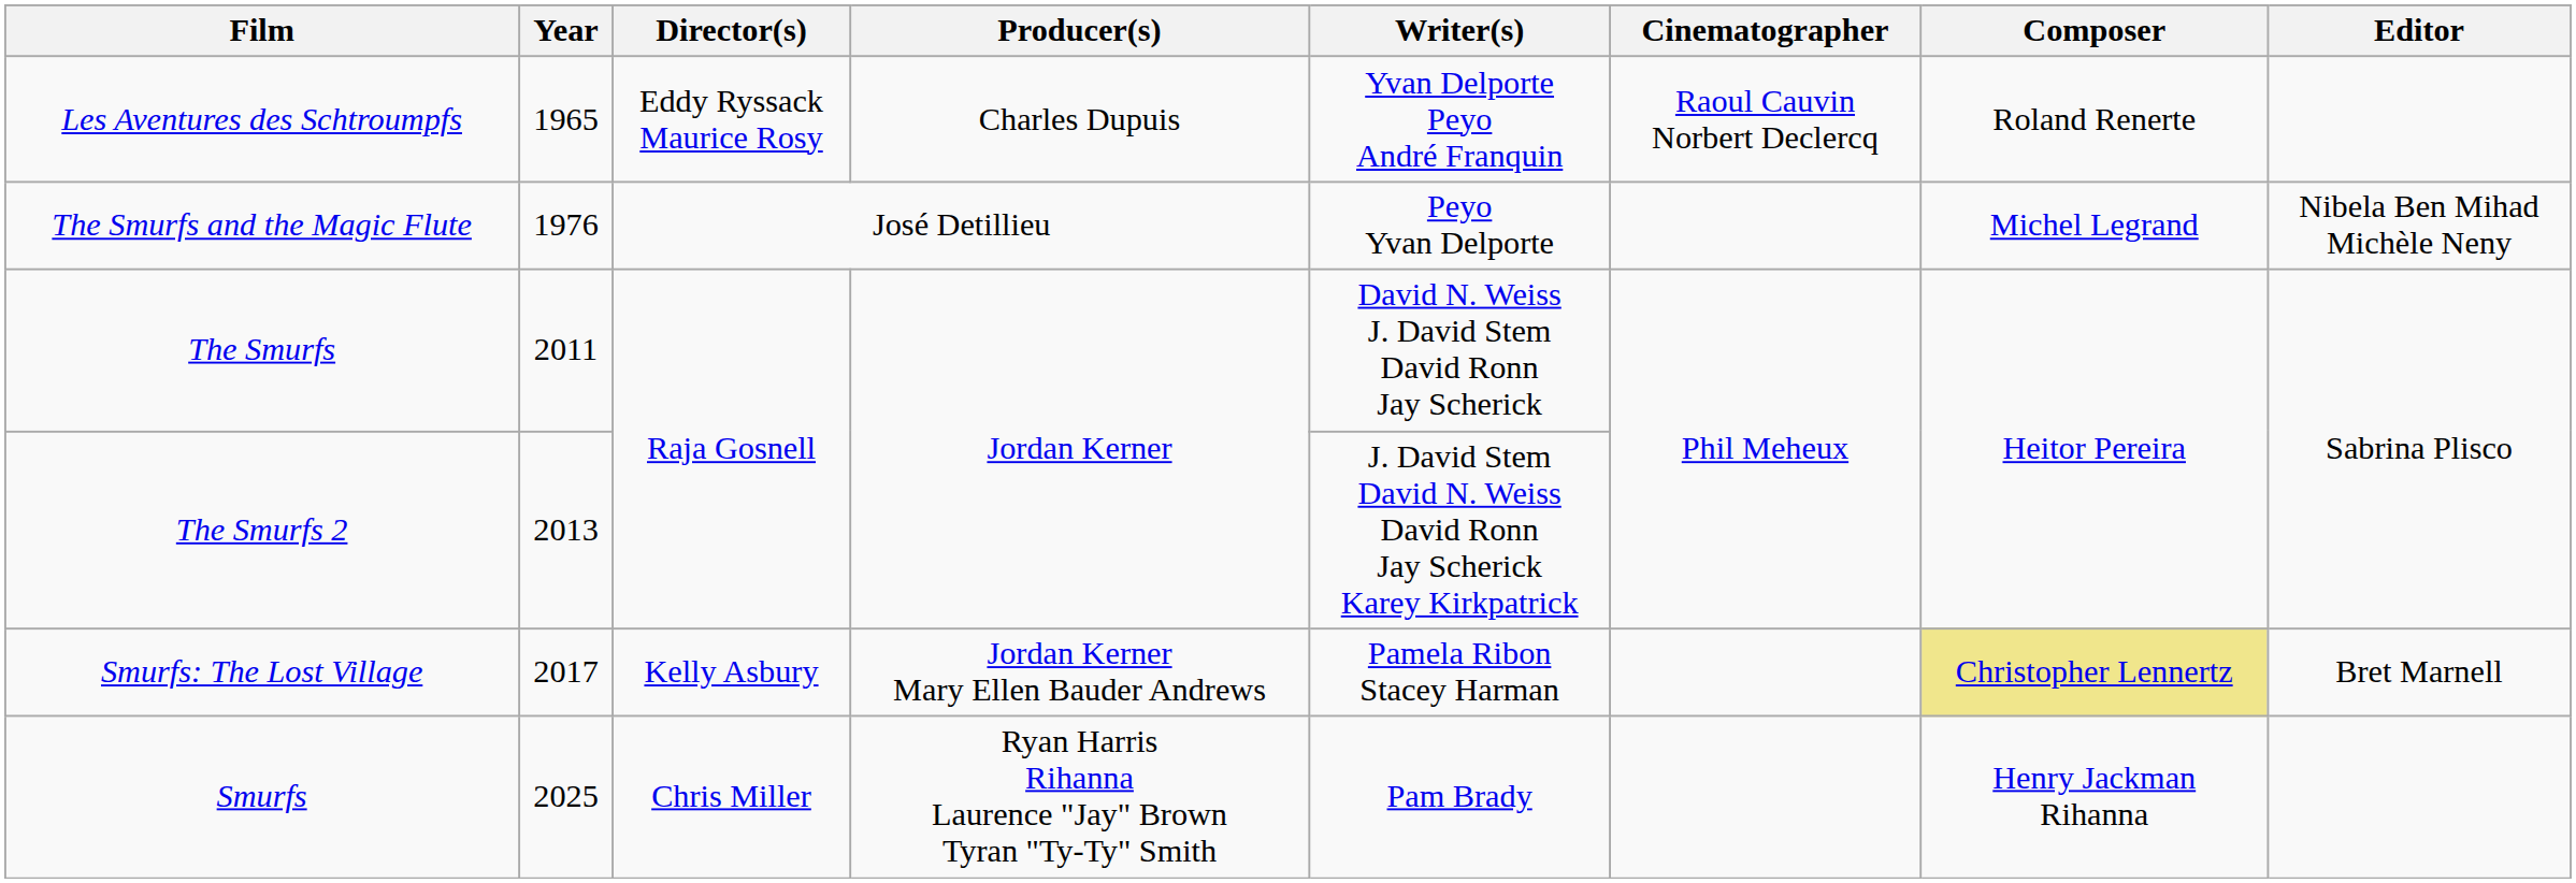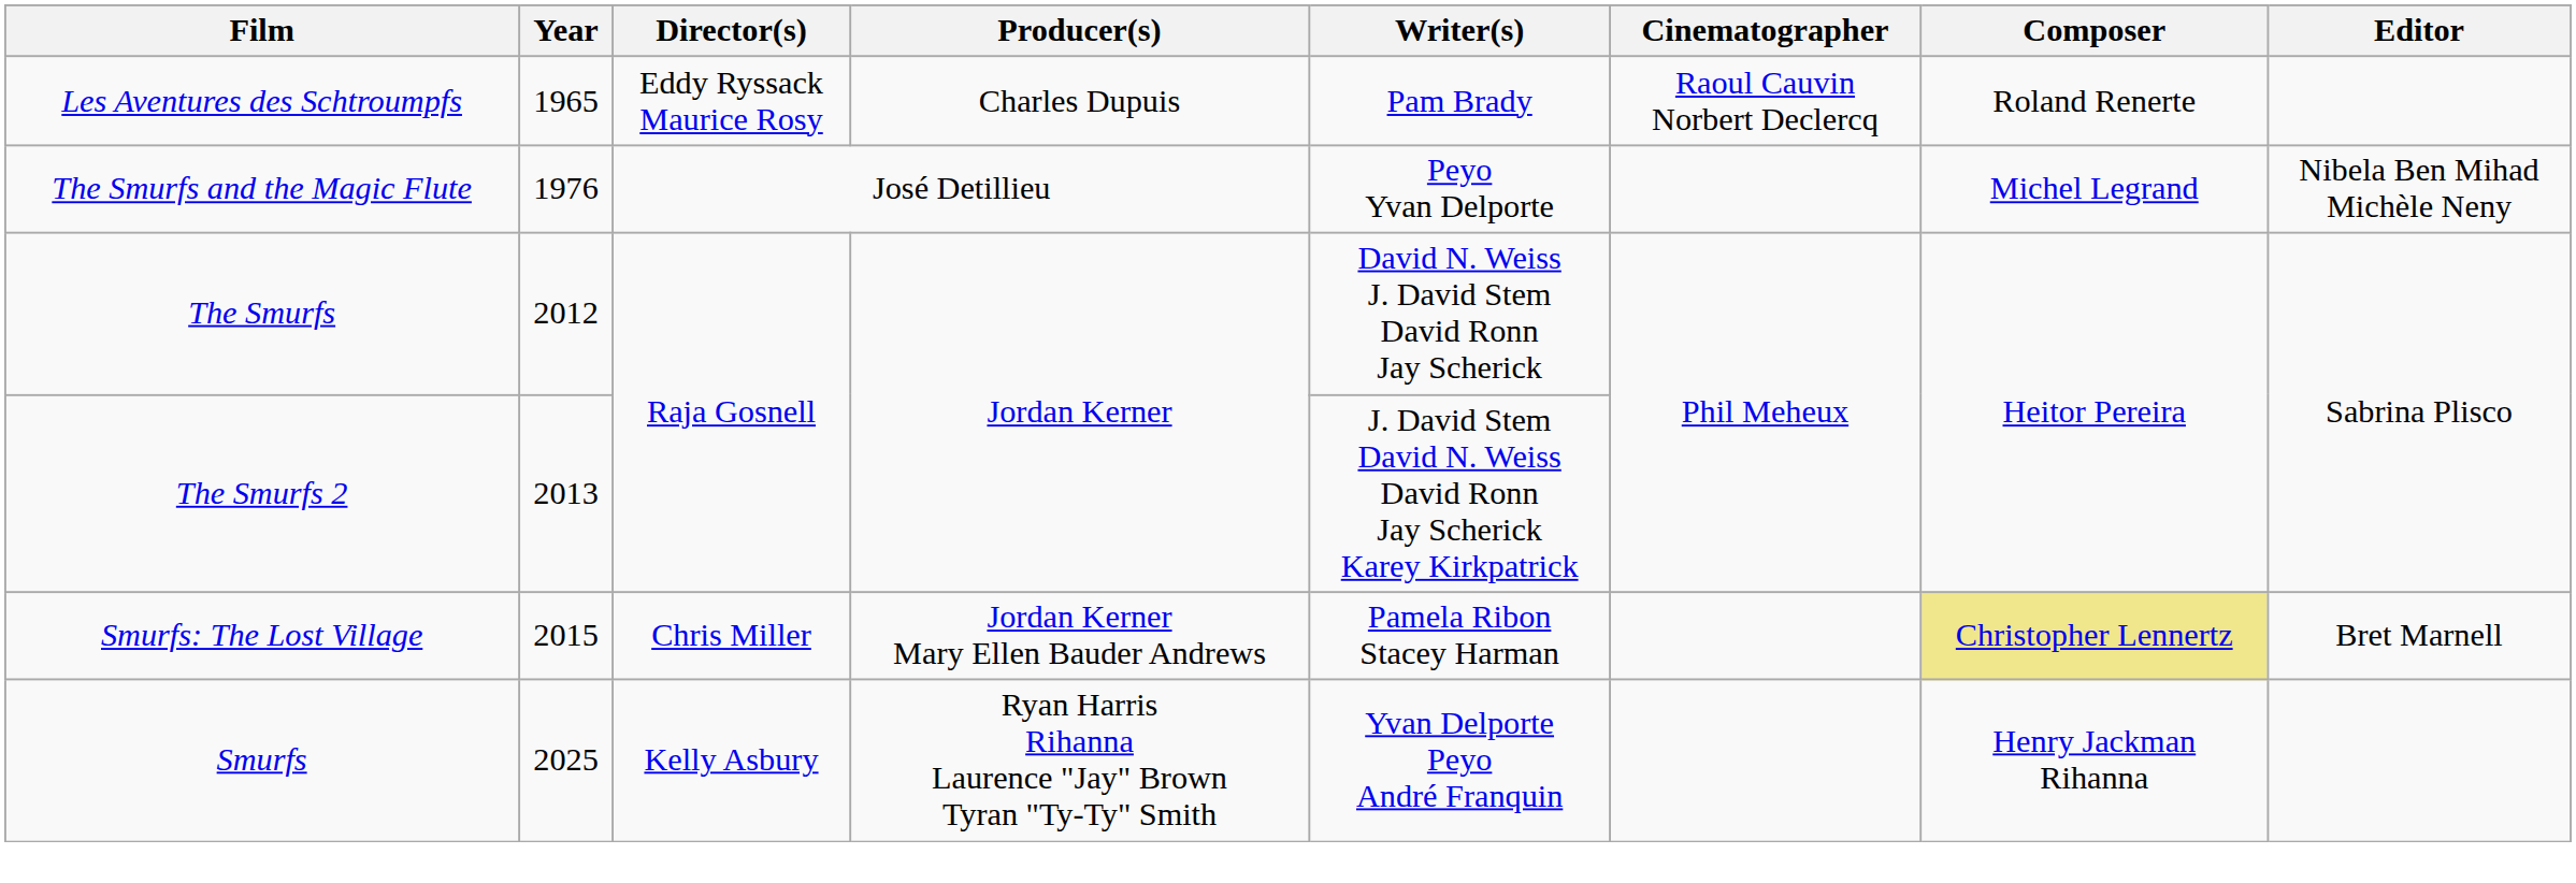Les Aventures des Schtroumpfs | Writer(s): Yvan Delporte Peyo André Franquin -> Pam Brady
The Smurfs | Year: 2011 -> 2012
Smurfs: The Lost Village | Year: 2017 -> 2015
Smurfs: The Lost Village | Director(s): Kelly Asbury -> Chris Miller
Smurfs | Director(s): Chris Miller -> Kelly Asbury
Smurfs | Writer(s): Pam Brady -> Yvan Delporte Peyo André Franquin
